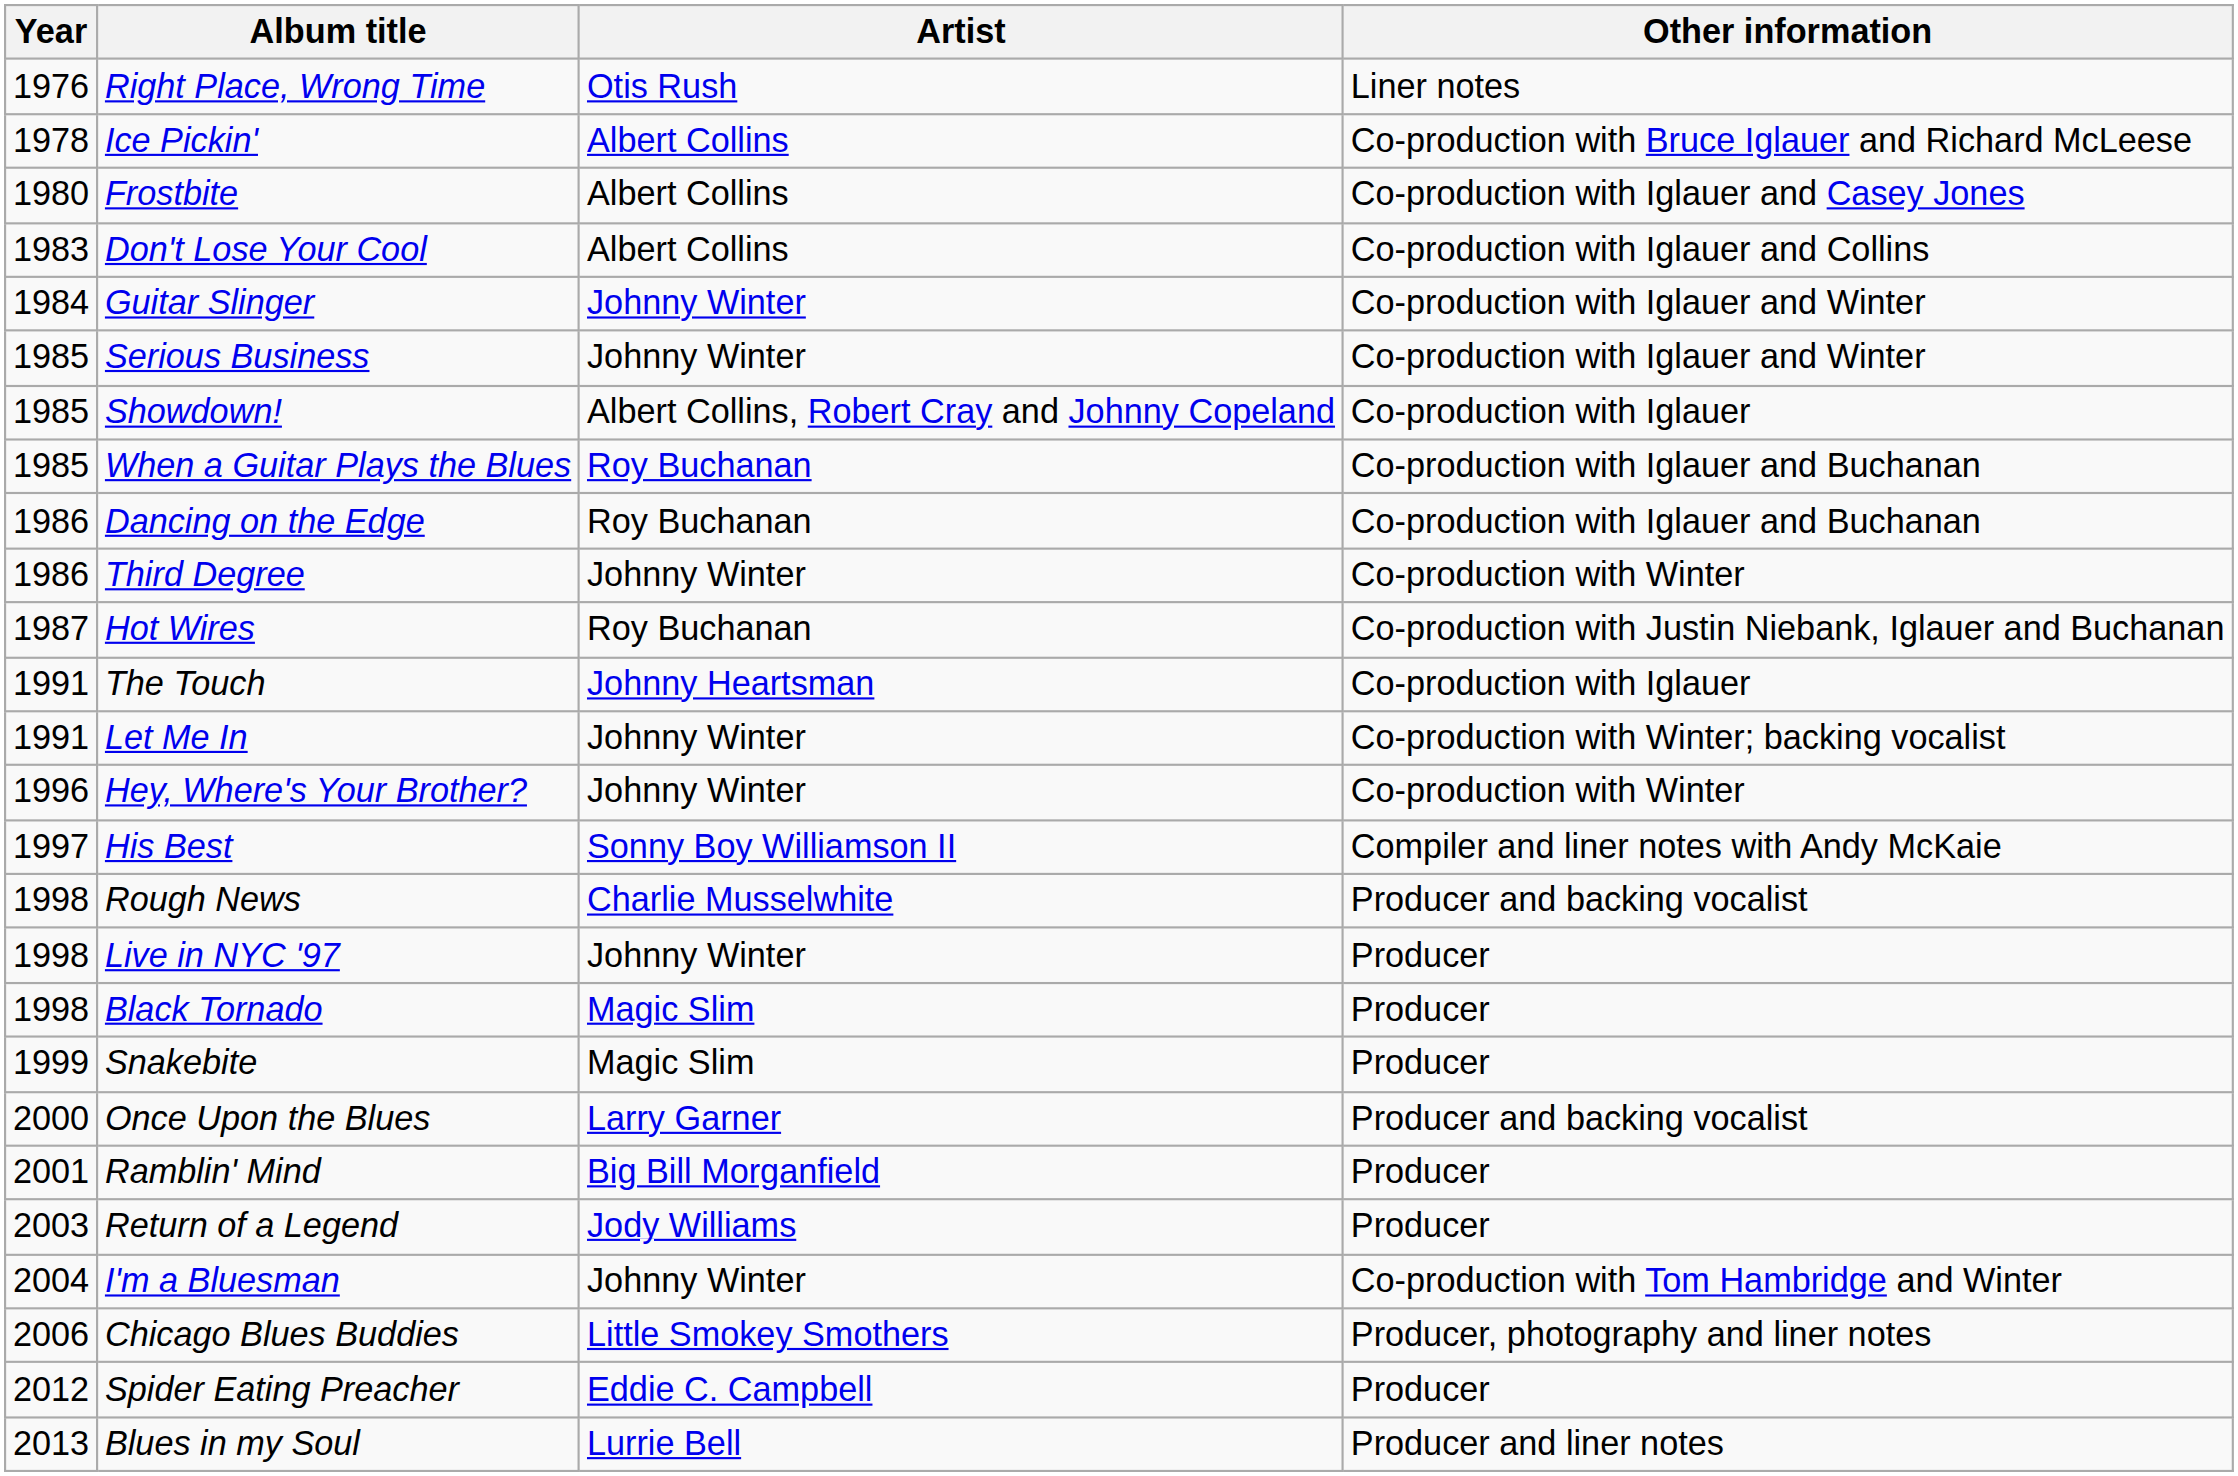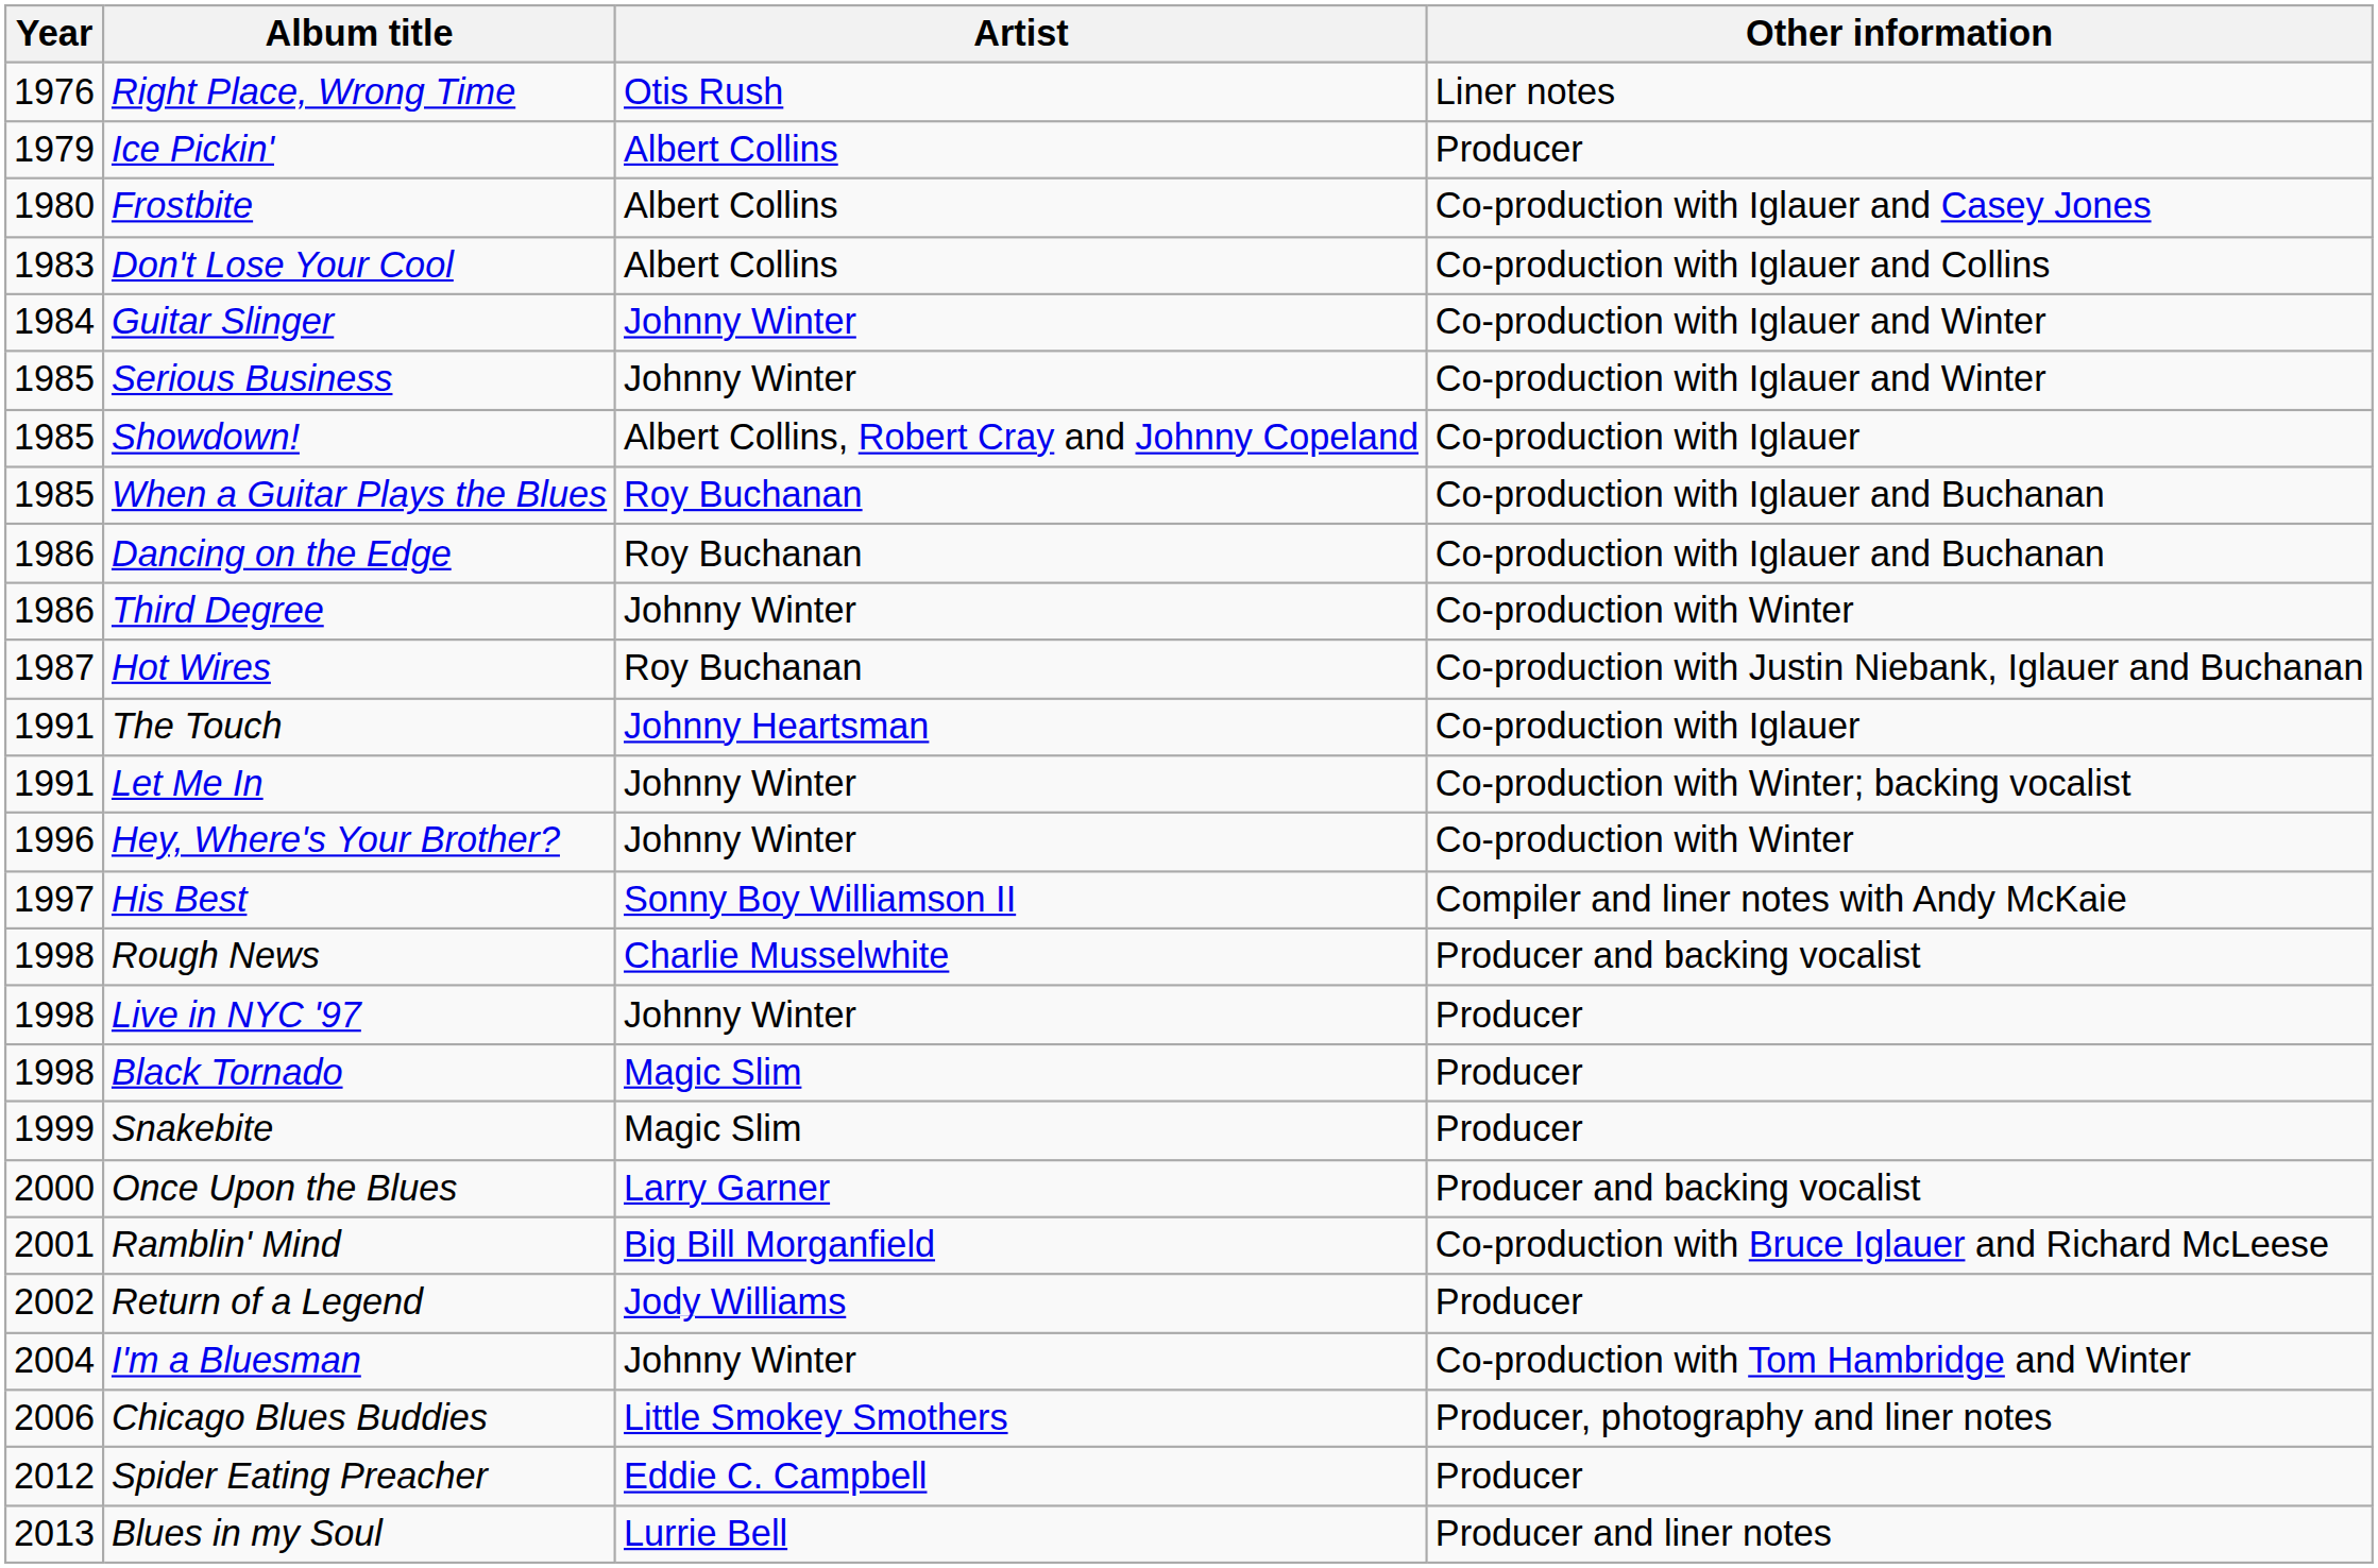Ice Pickin' | Year: 1978 -> 1979
Ice Pickin' | Other information: Co-production with Bruce Iglauer and Richard McLeese -> Producer
Ramblin' Mind | Other information: Producer -> Co-production with Bruce Iglauer and Richard McLeese
Return of a Legend | Year: 2003 -> 2002
